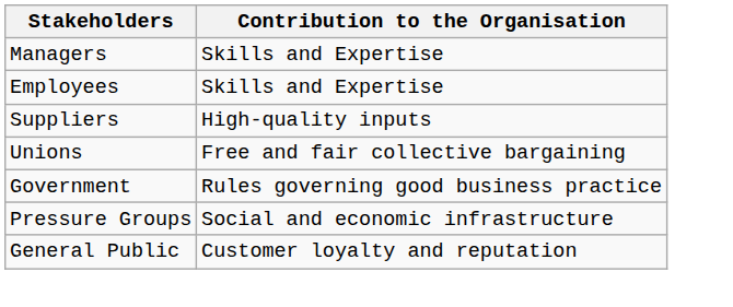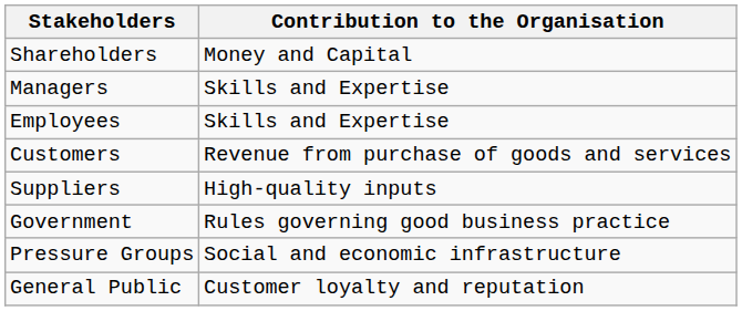+ row: Shareholders | Money and Capital
+ row: Customers | Revenue from purchase of goods and services
- row: Unions | Free and fair collective bargaining
